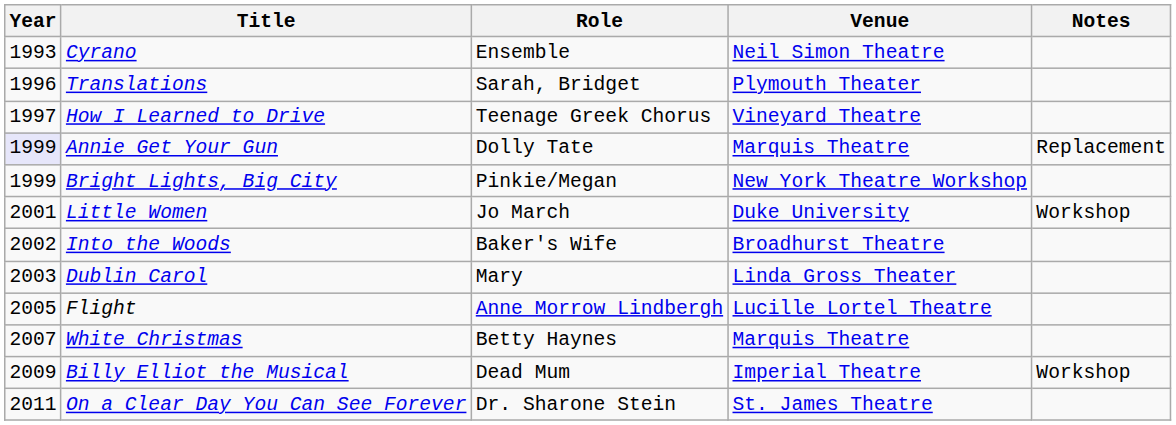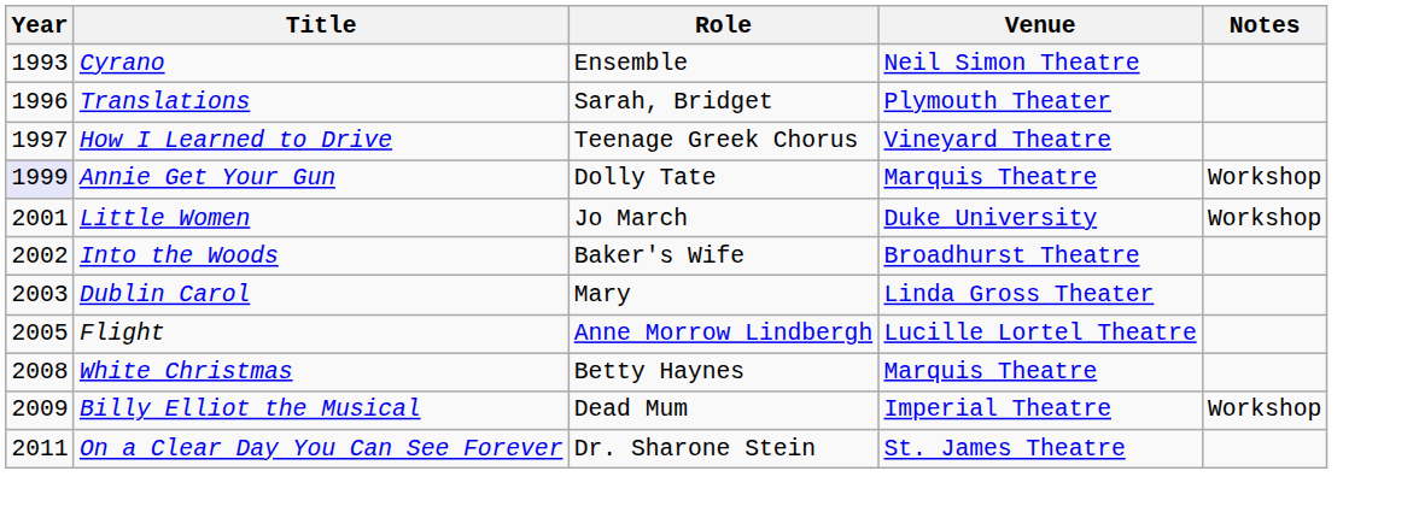Annie Get Your Gun | Notes: Replacement -> Workshop
- row: 1999 | Bright Lights, Big City | Pinkie/Megan | New York Theatre Workshop
White Christmas | Year: 2007 -> 2008
